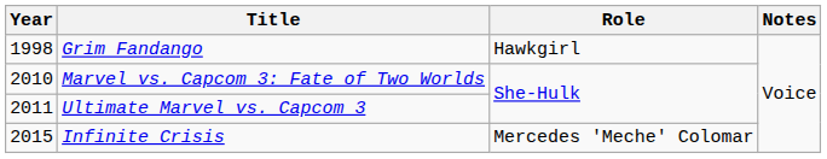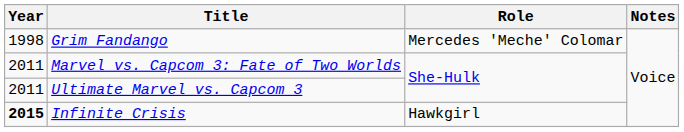Grim Fandango | Role: Hawkgirl -> Mercedes 'Meche' Colomar
Marvel vs. Capcom 3: Fate of Two Worlds | Year: 2010 -> 2011
Infinite Crisis | Year: normal -> bold
Infinite Crisis | Role: Mercedes 'Meche' Colomar -> Hawkgirl
